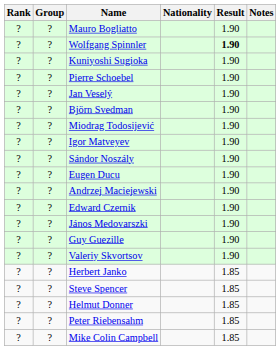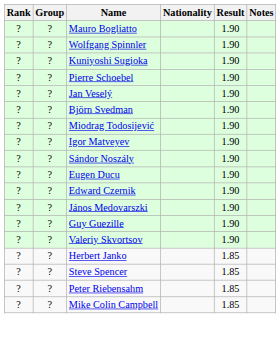Wolfgang Spinnler | Result: bold -> normal
- row: ? | ? | Andrzej Maciejewski | 1.90
- row: ? | ? | Helmut Donner | 1.85
